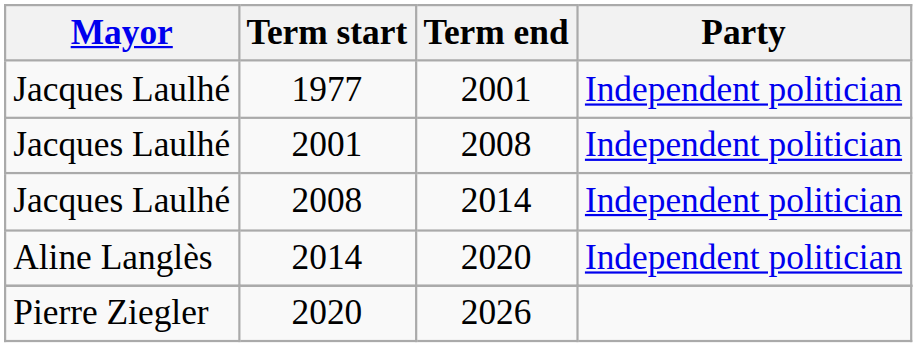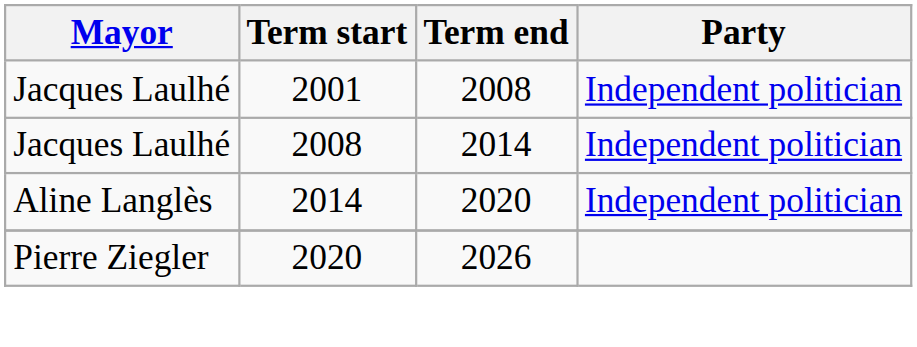- row: Jacques Laulhé | 1977 | 2001 | Independent politician
